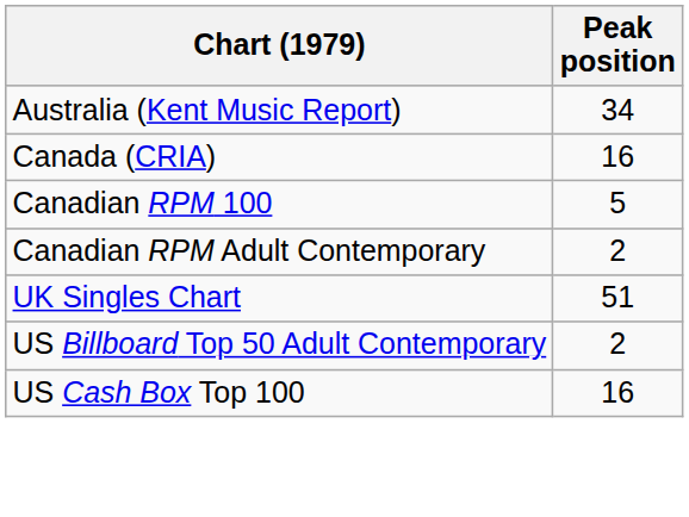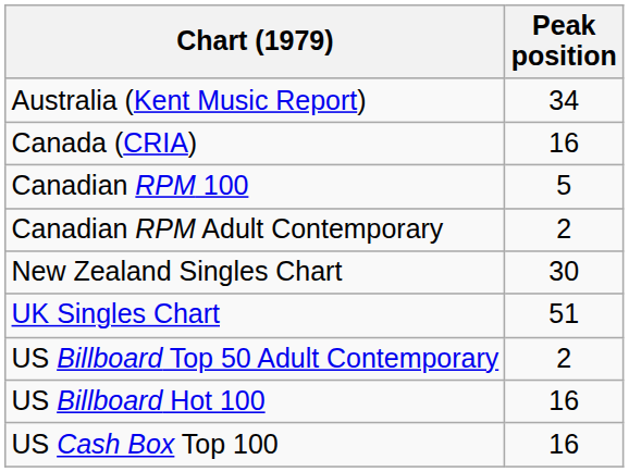+ row: New Zealand Singles Chart | 30
+ row: US Billboard Hot 100 | 16
